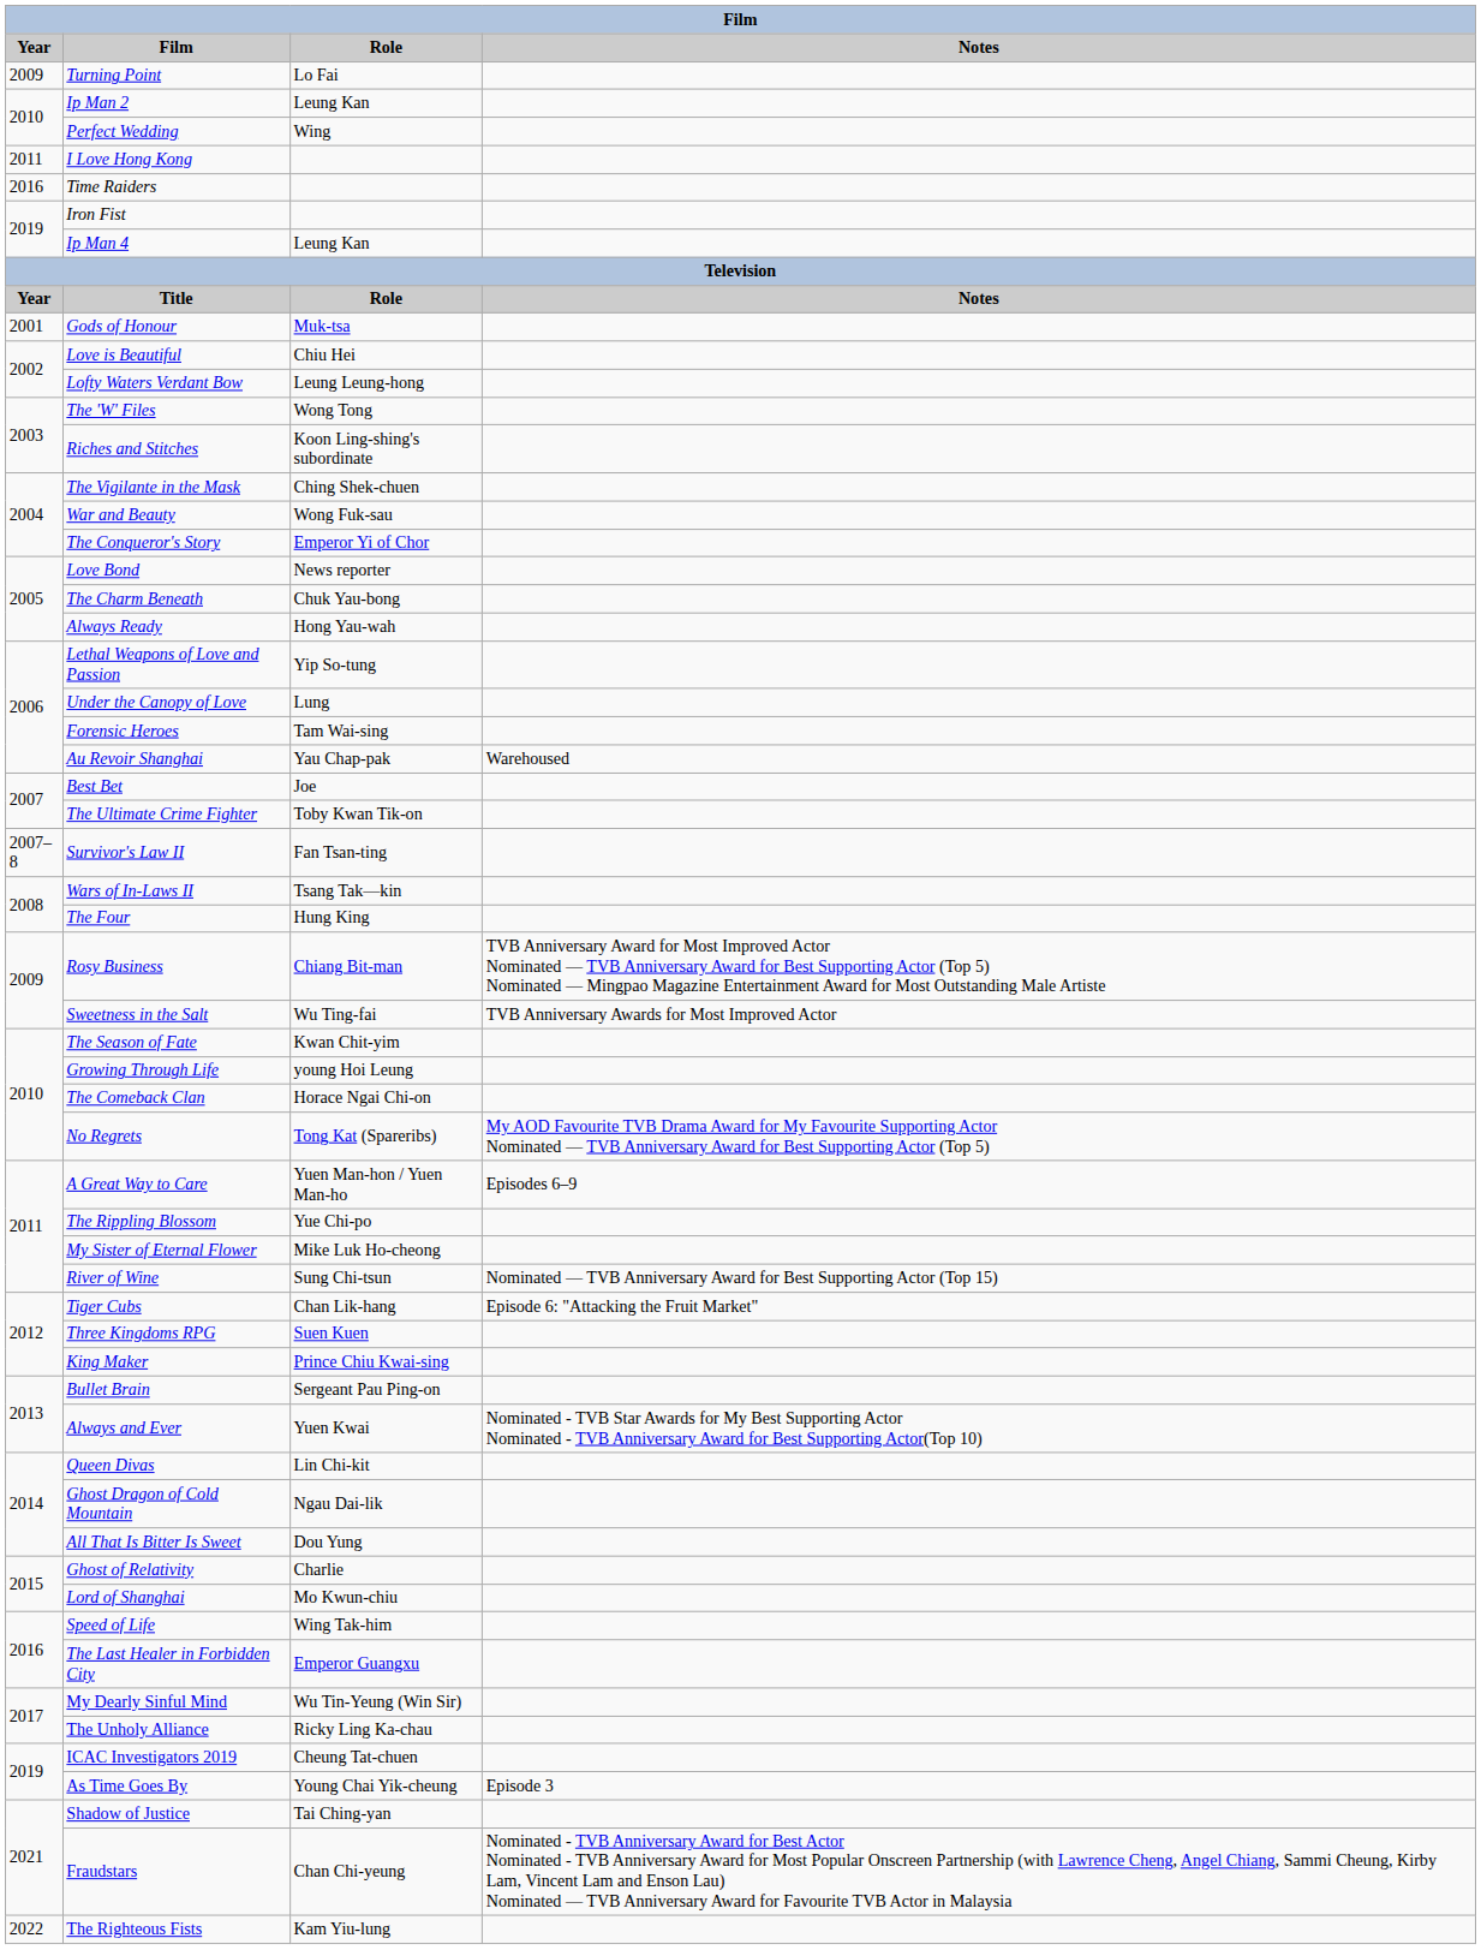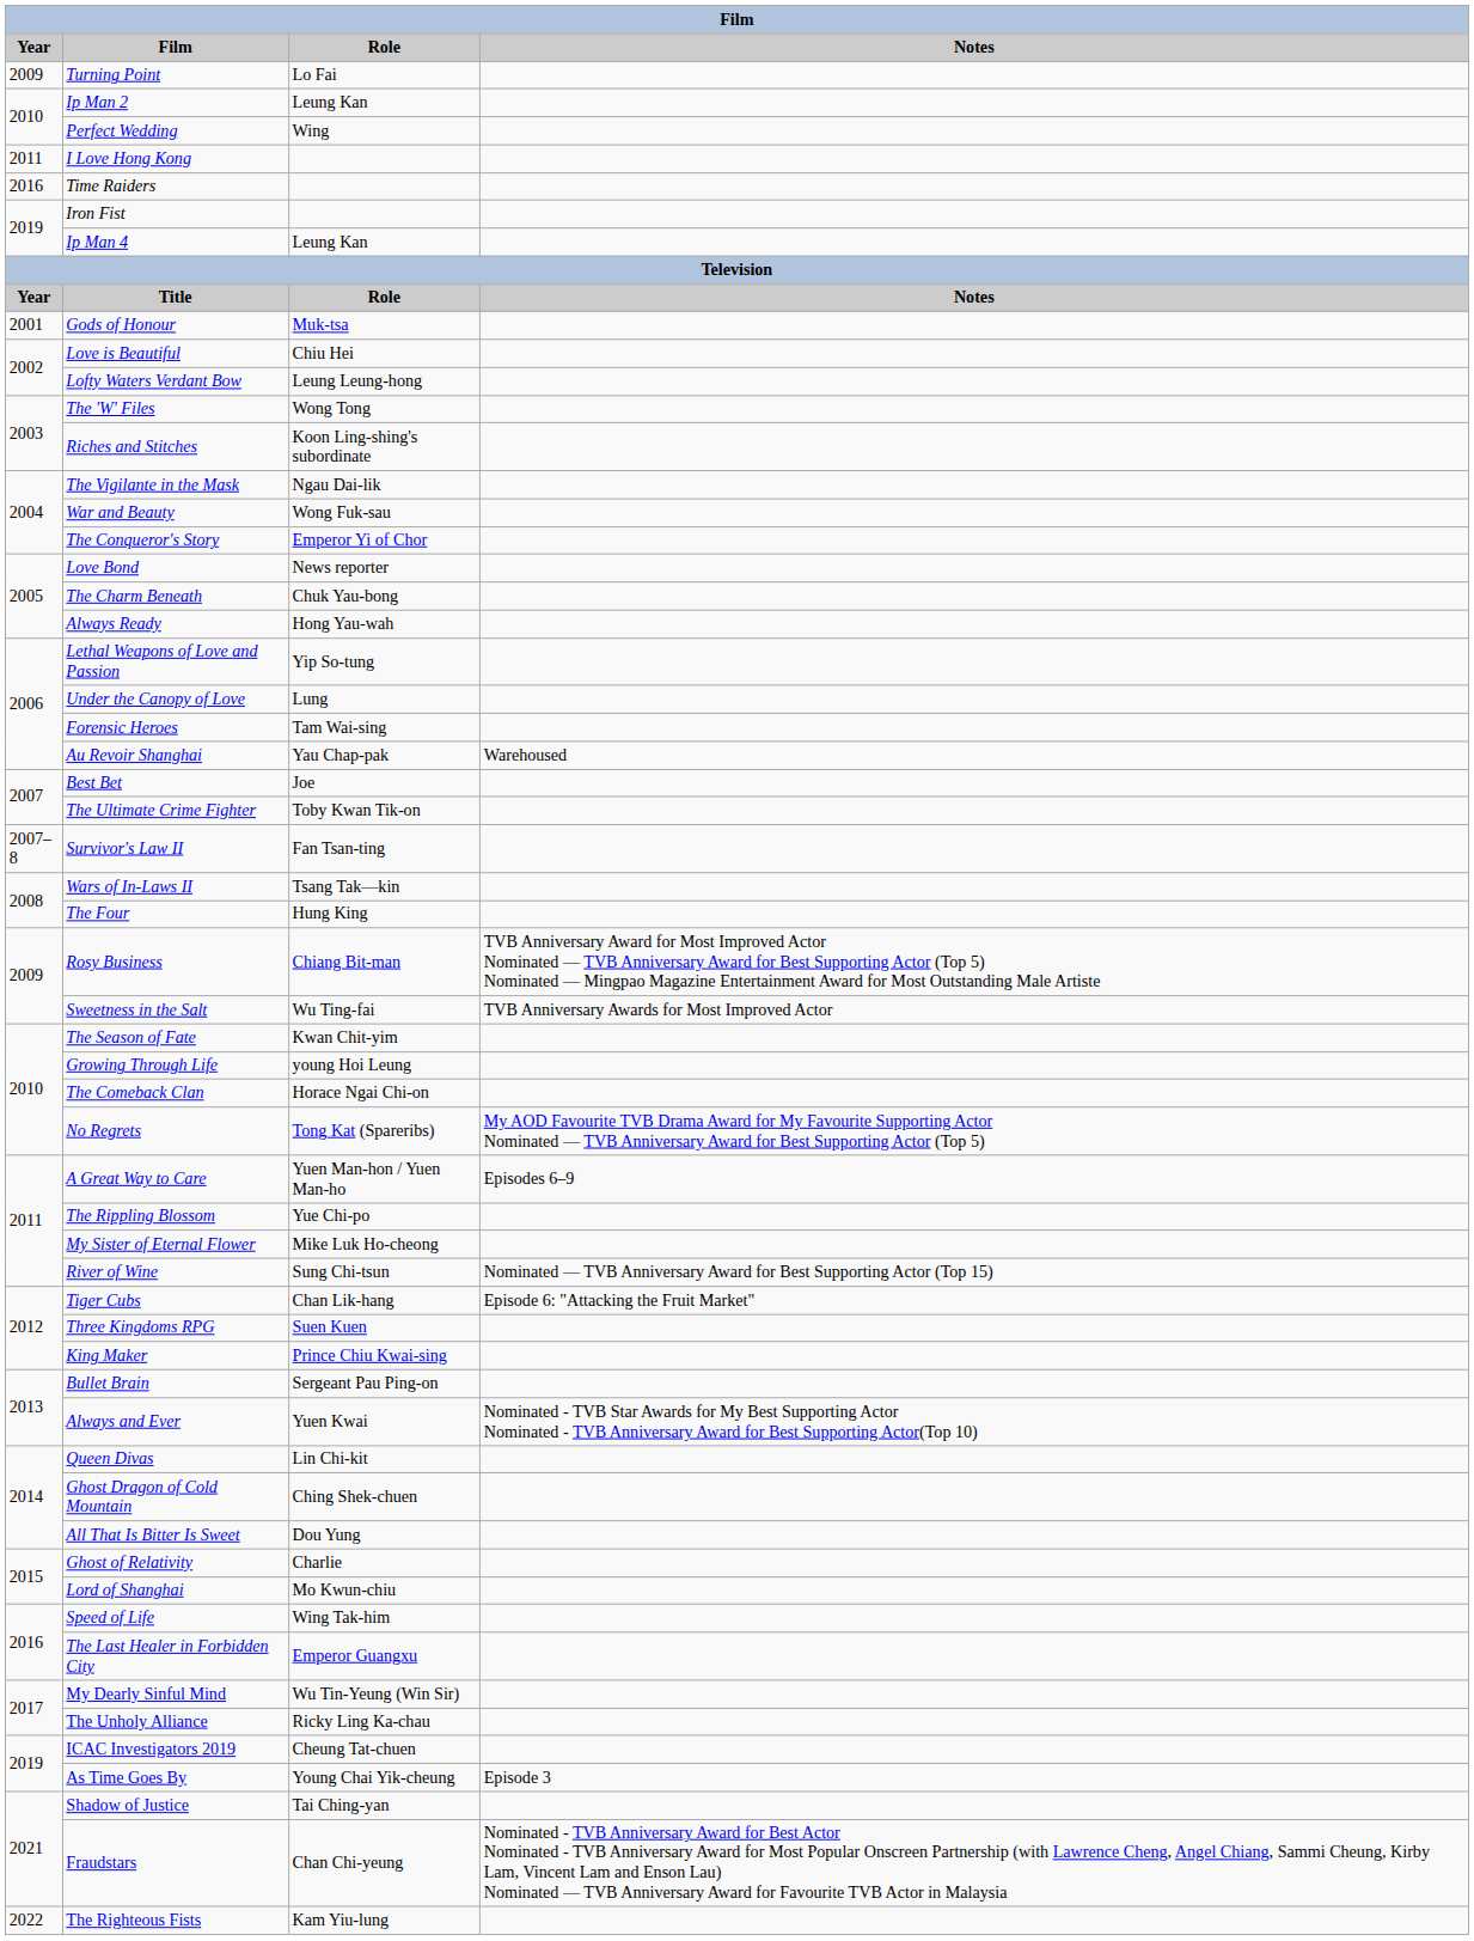The Vigilante in the Mask | Role: Ching Shek-chuen -> Ngau Dai-lik
Ghost Dragon of Cold Mountain | Role: Ngau Dai-lik -> Ching Shek-chuen
